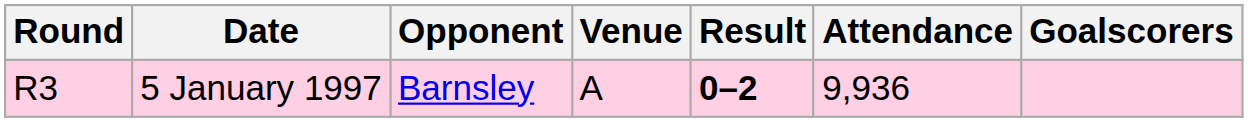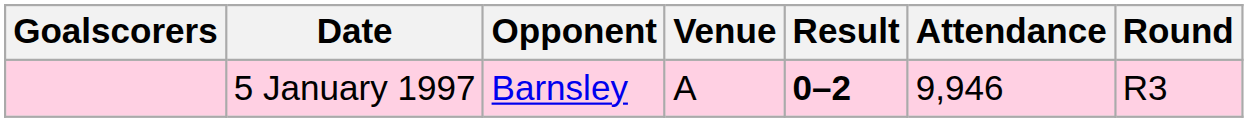columns swapped: Round <-> Goalscorers
5 January 1997 | Attendance: 9,936 -> 9,946
